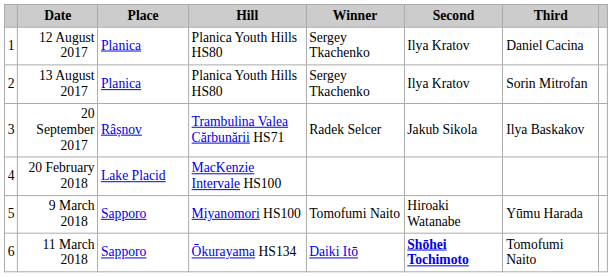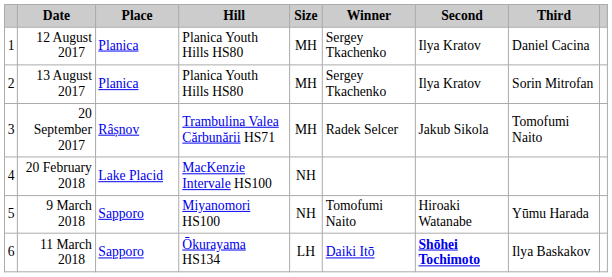+ column: Size | MH | MH | MH | NH | NH | LH
20 September 2017 | Third: Ilya Baskakov -> Tomofumi Naito
11 March 2018 | Third: Tomofumi Naito -> Ilya Baskakov
